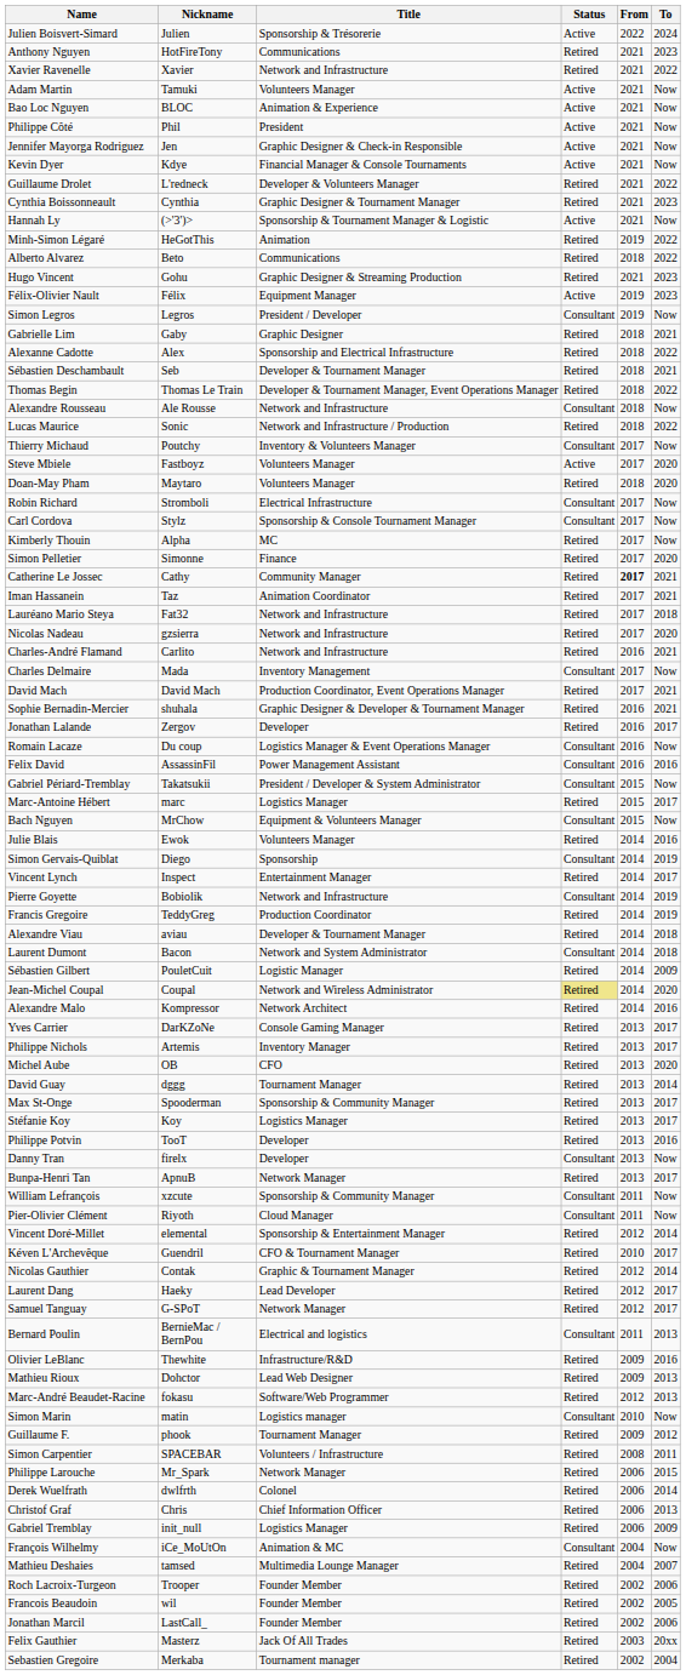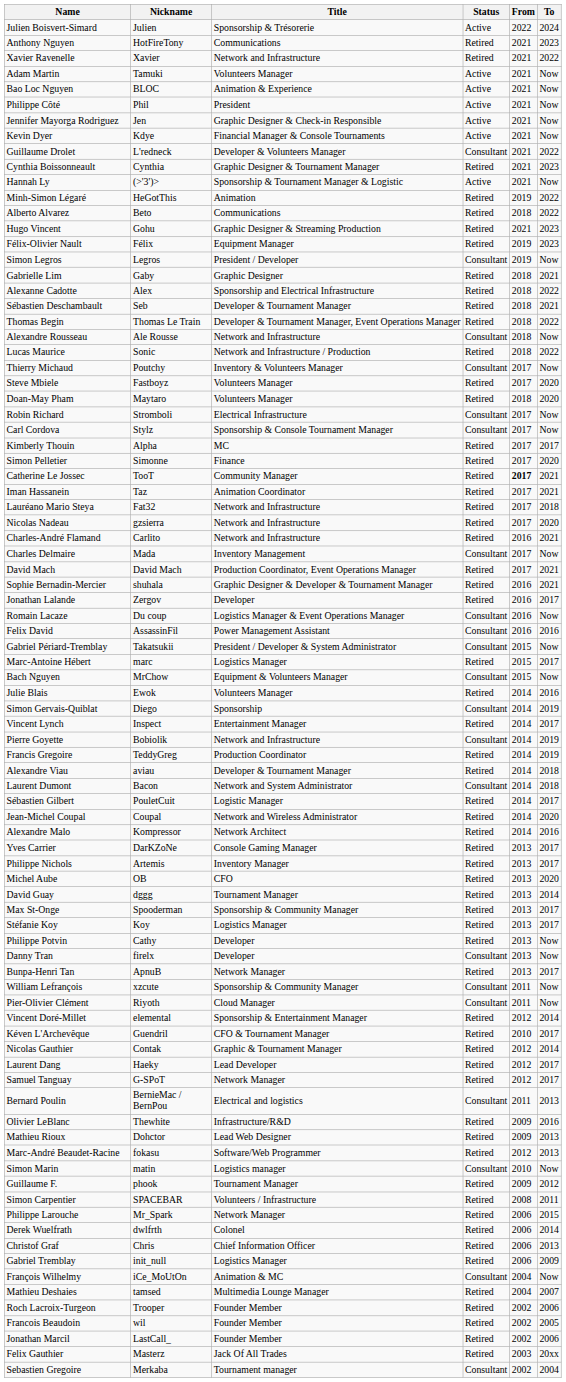Guillaume Drolet | Status: Retired -> Consultant
Félix-Olivier Nault | Status: Active -> Retired
Steve Mbiele | Status: Active -> Retired
Kimberly Thouin | To: Now -> 2017
Catherine Le Jossec | Nickname: Cathy -> TooT
Sébastien Gilbert | To: 2009 -> 2017
Jean-Michel Coupal | Status: khaki background -> no background
Philippe Potvin | Nickname: TooT -> Cathy
Philippe Potvin | To: 2016 -> Now
Sebastien Gregoire | Status: Retired -> Consultant
